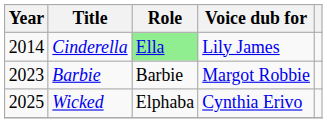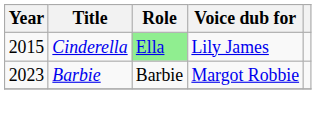Cinderella | Year: 2014 -> 2015
- row: 2025 | Wicked | Elphaba | Cynthia Erivo
